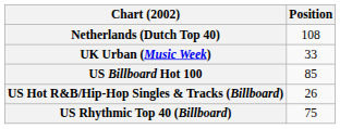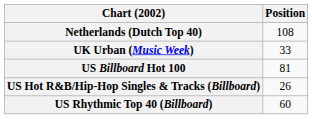US Billboard Hot 100 | Position: 85 -> 81
US Rhythmic Top 40 (Billboard) | Position: 75 -> 60
